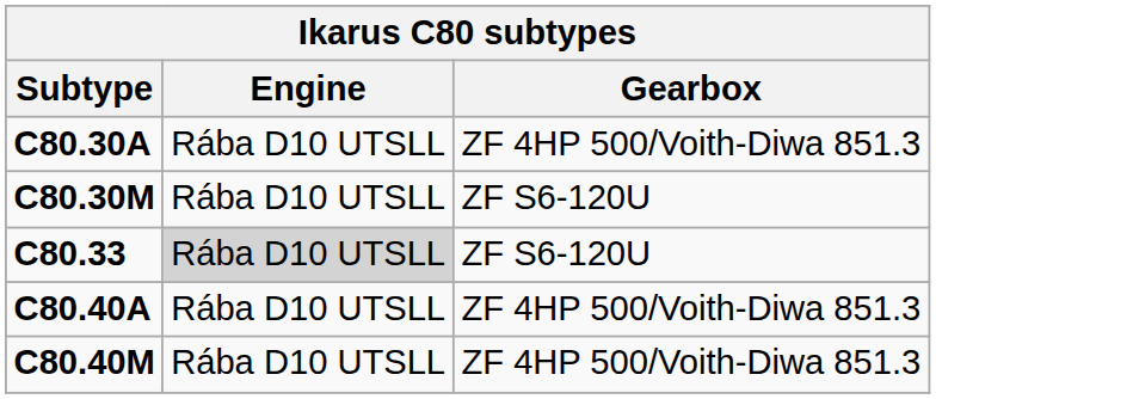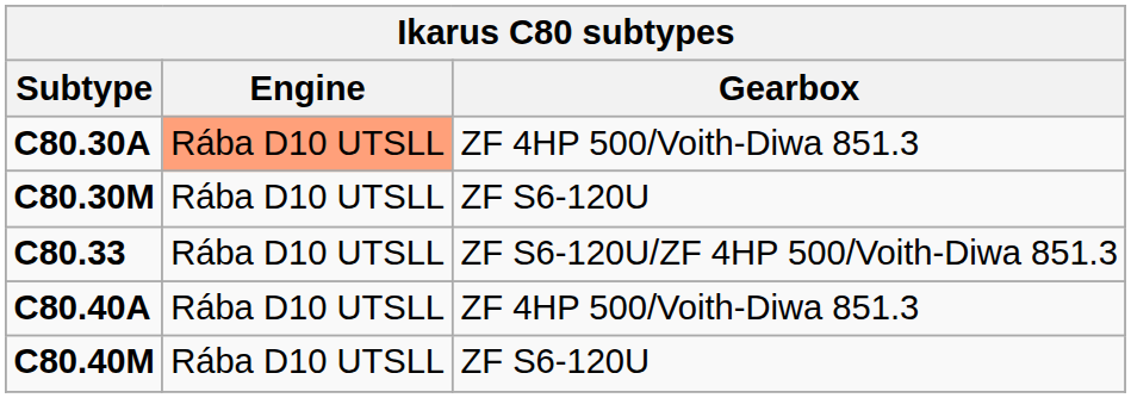C80.30A | Engine: no background -> lightsalmon background
C80.33 | Engine: lightgrey background -> no background
C80.33 | Gearbox: ZF S6-120U -> ZF S6-120U/ZF 4HP 500/Voith-Diwa 851.3
C80.40M | Gearbox: ZF 4HP 500/Voith-Diwa 851.3 -> ZF S6-120U
